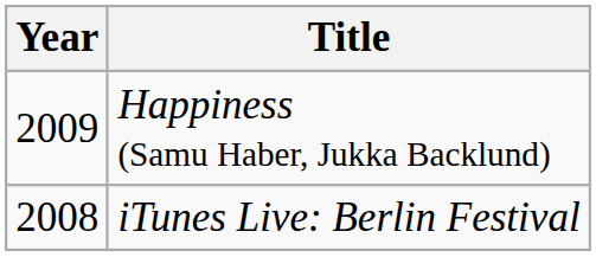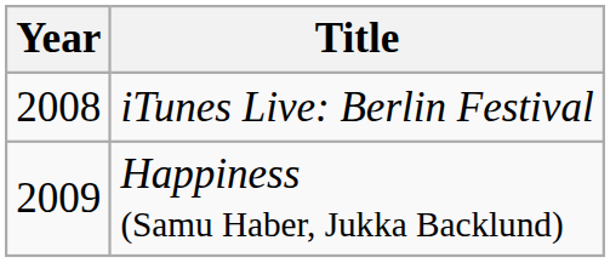rows swapped: iTunes Live: Berlin Festival <-> Happiness (Samu Haber, Jukka Backlund)
